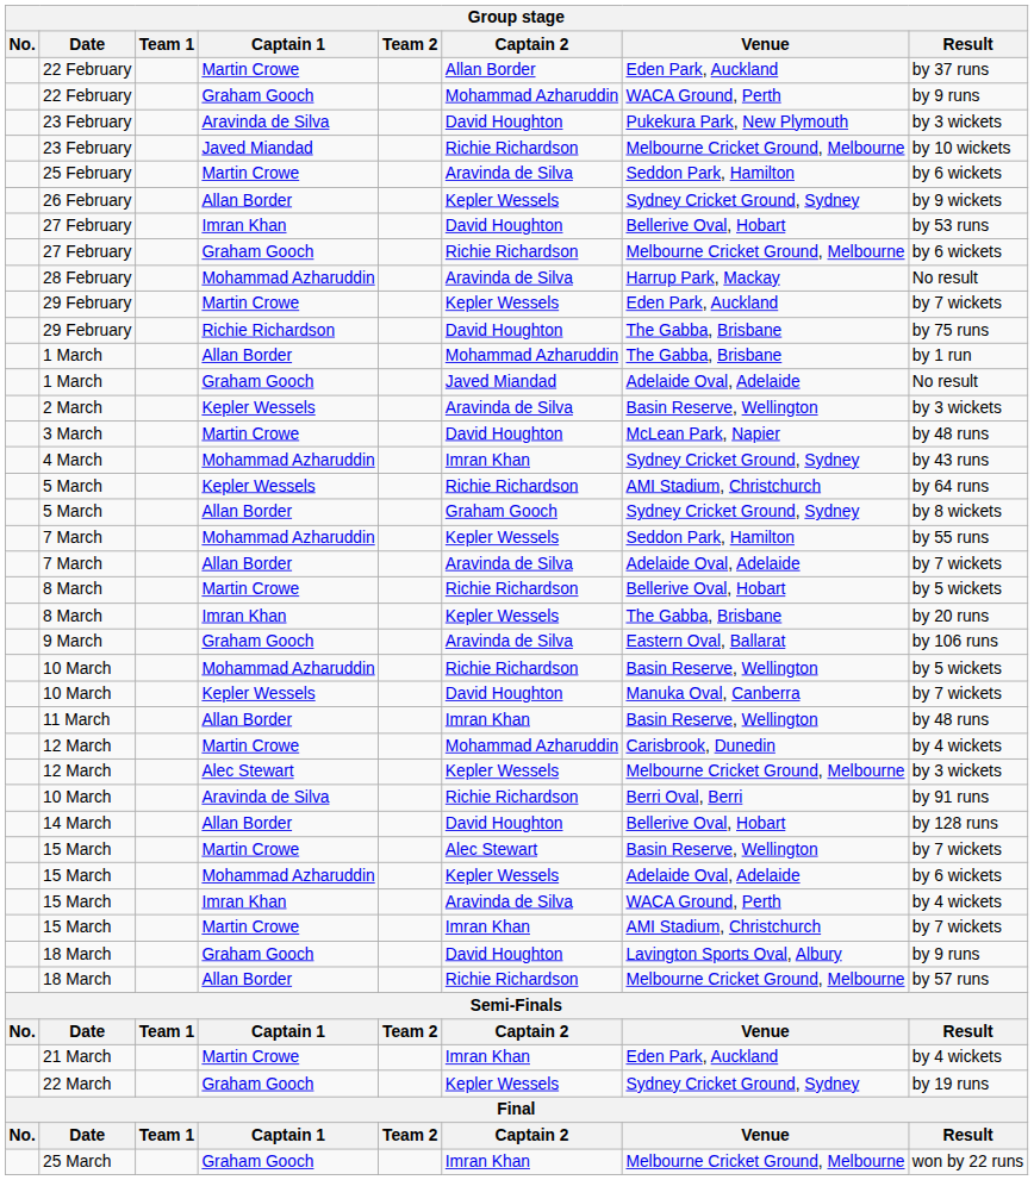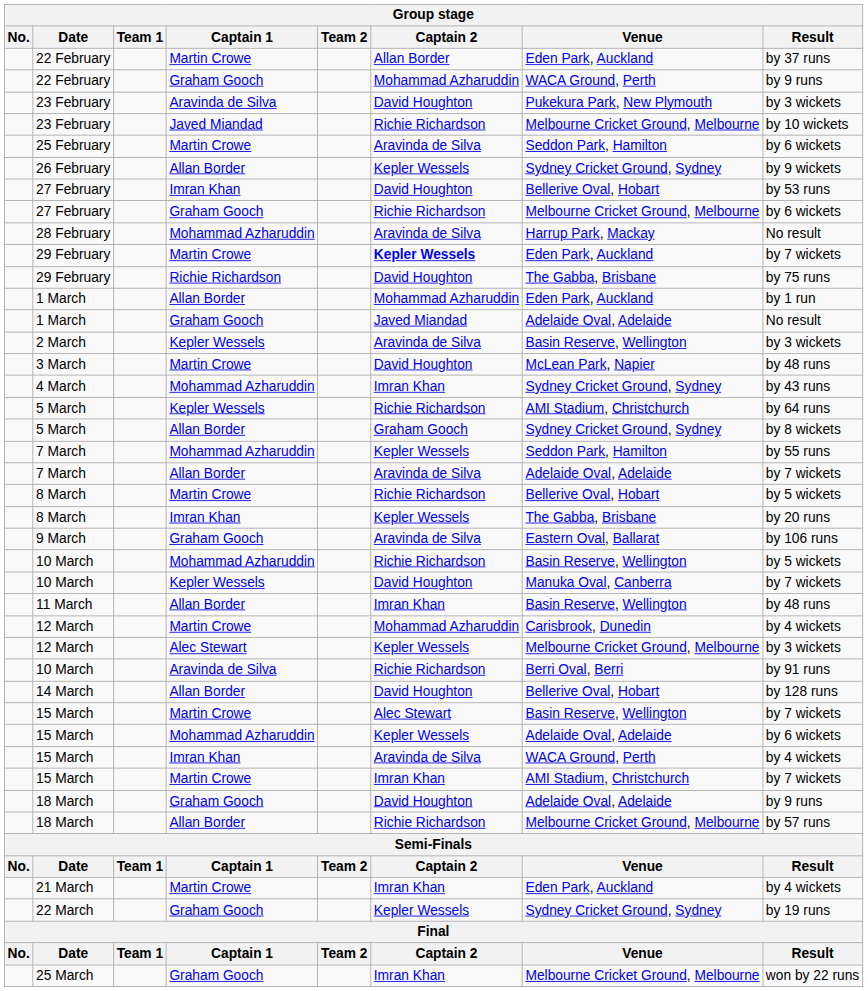29 February / Martin Crowe | Captain 2: normal -> bold
1 March / Allan Border | Venue: The Gabba, Brisbane -> Eden Park, Auckland
18 March / Graham Gooch | Venue: Lavington Sports Oval, Albury -> Adelaide Oval, Adelaide
